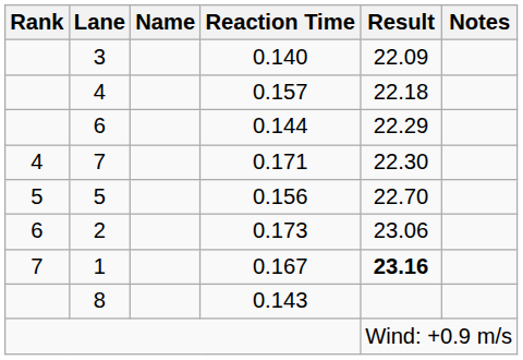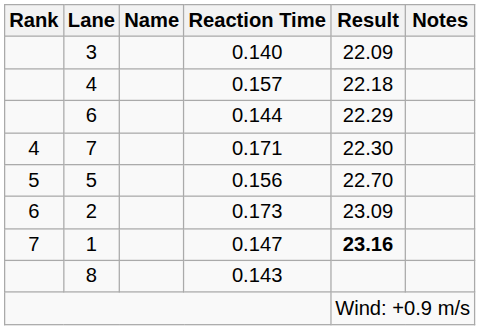2 | Result: 23.06 -> 23.09
1 | Reaction Time: 0.167 -> 0.147
